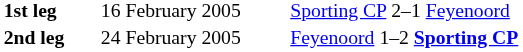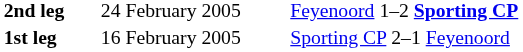rows swapped: 1st leg <-> 2nd leg
